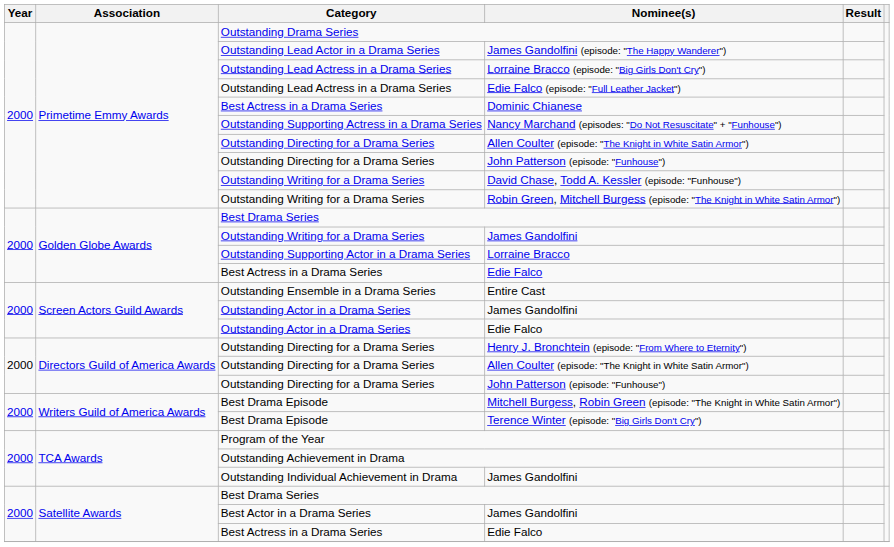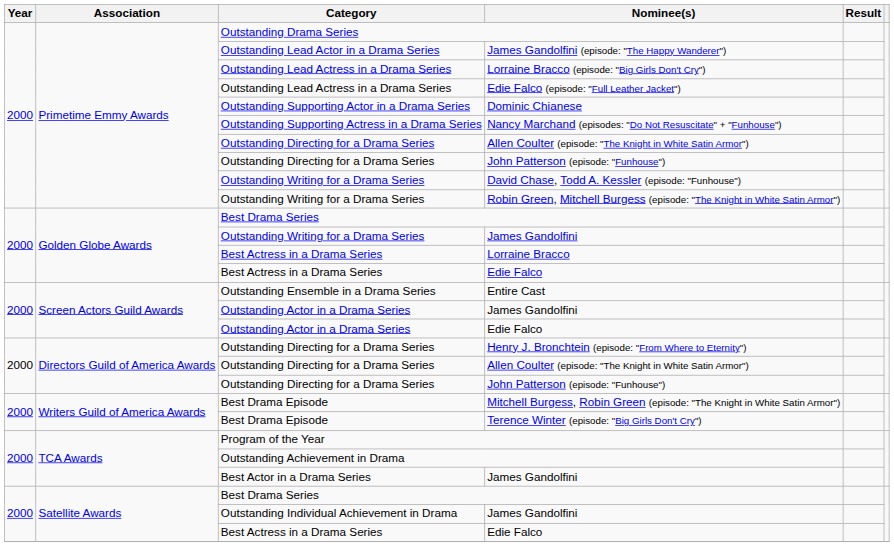Dominic Chianese | Category: Best Actress in a Drama Series -> Outstanding Supporting Actor in a Drama Series
Lorraine Bracco | Category: Outstanding Supporting Actor in a Drama Series -> Best Actress in a Drama Series
TCA Awards / James Gandolfini | Category: Outstanding Individual Achievement in Drama -> Best Actor in a Drama Series
Satellite Awards / James Gandolfini | Category: Best Actor in a Drama Series -> Outstanding Individual Achievement in Drama
